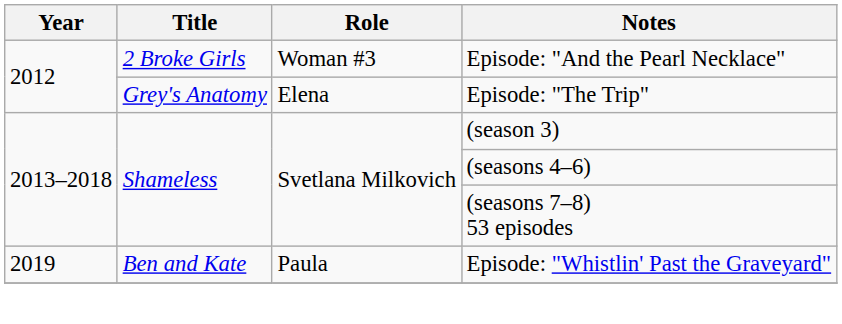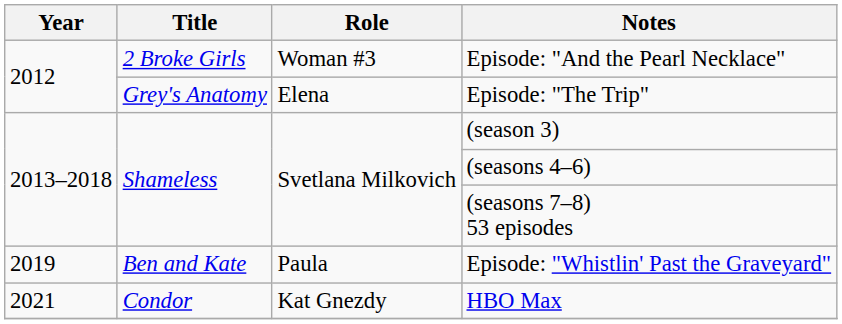+ row: 2021 | Condor | Kat Gnezdy | HBO Max
